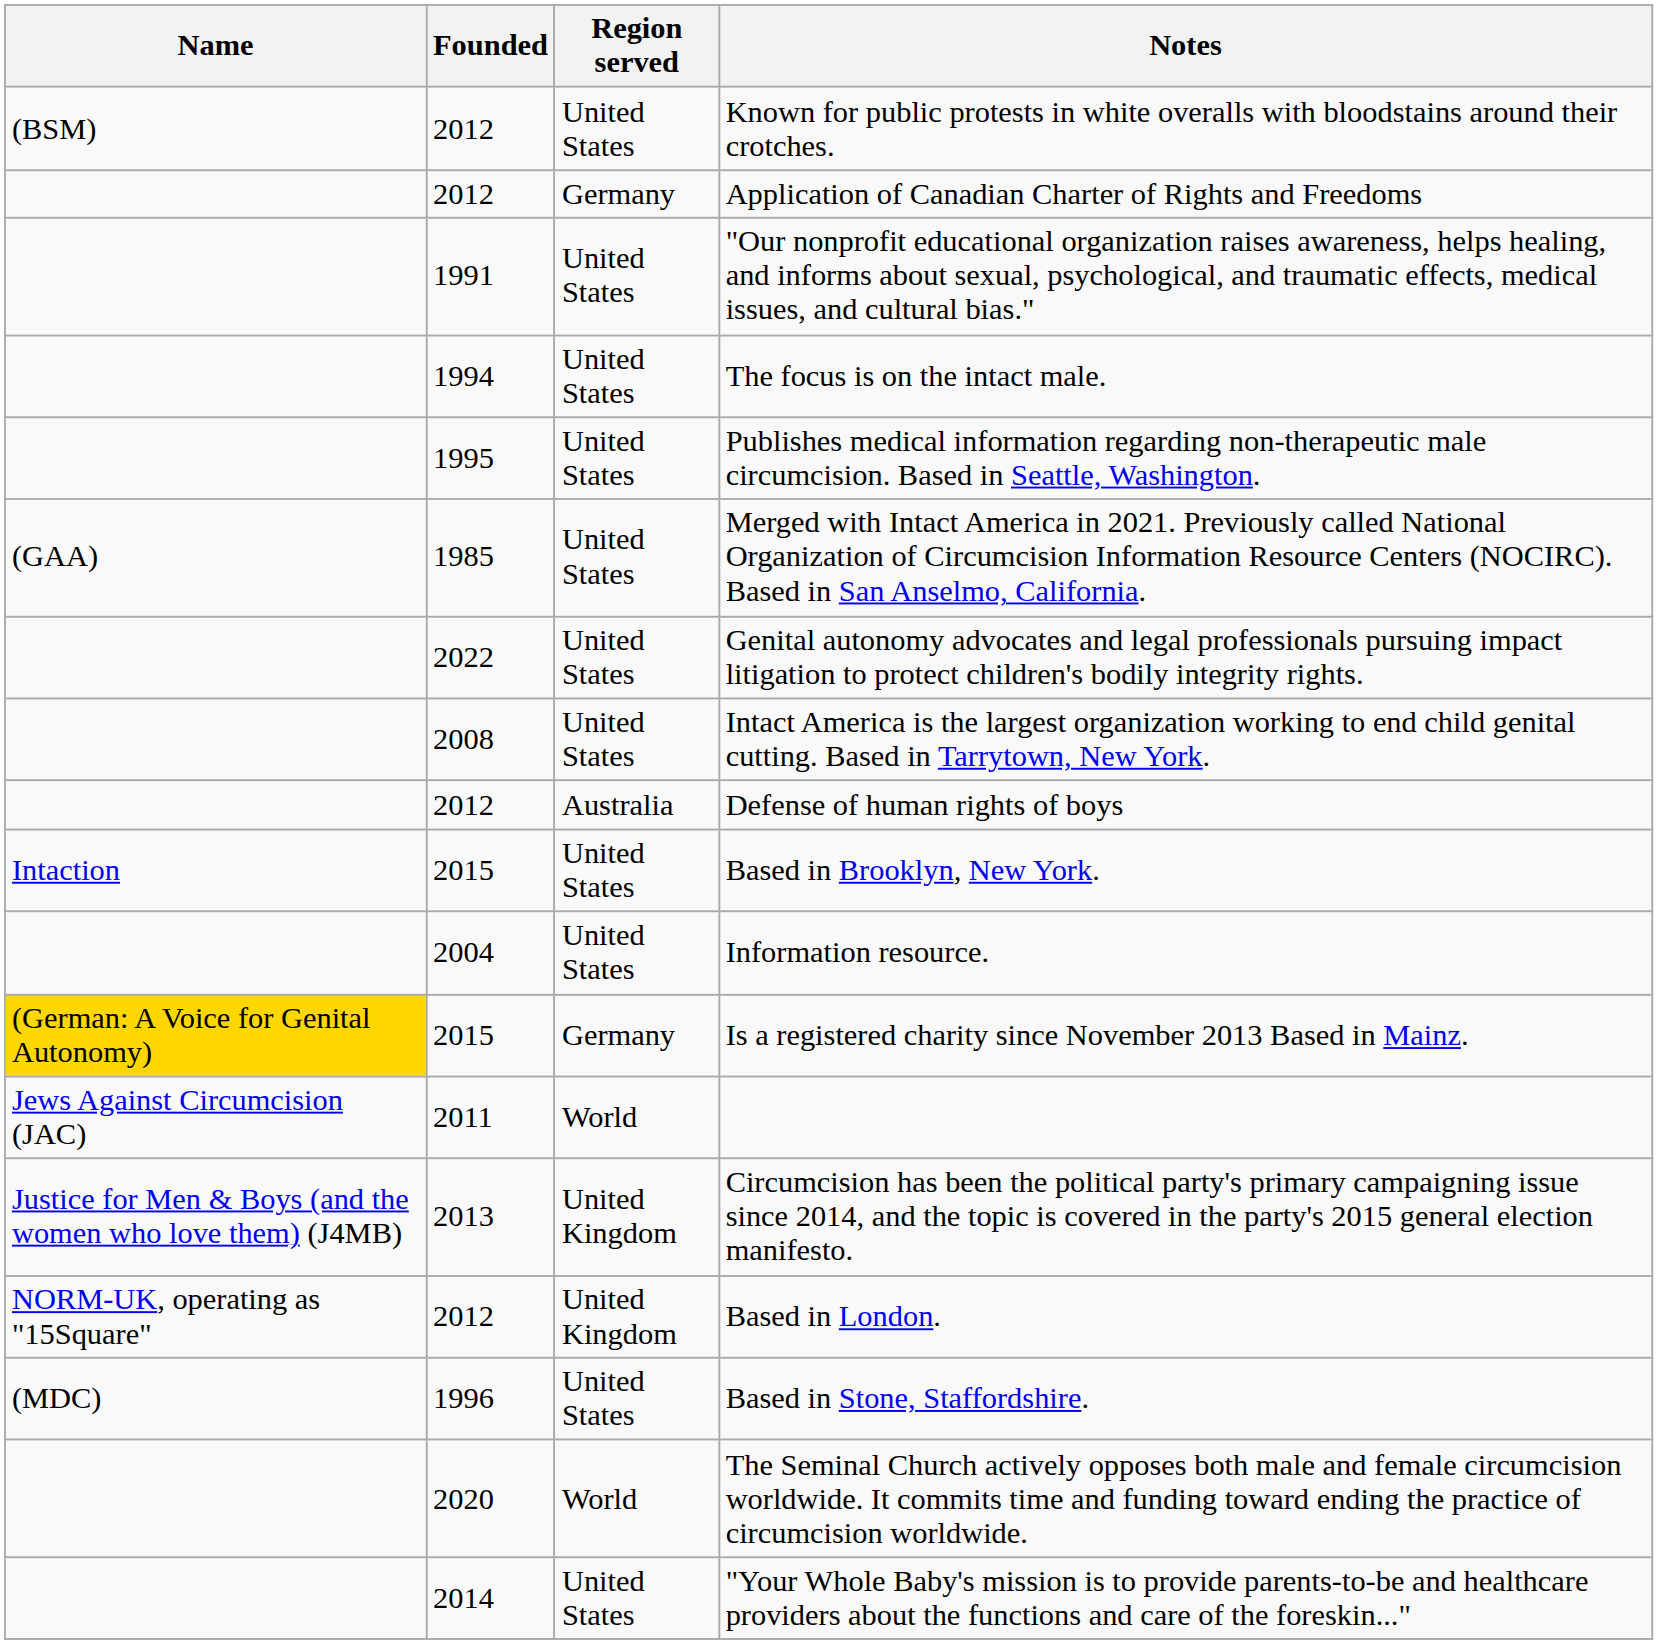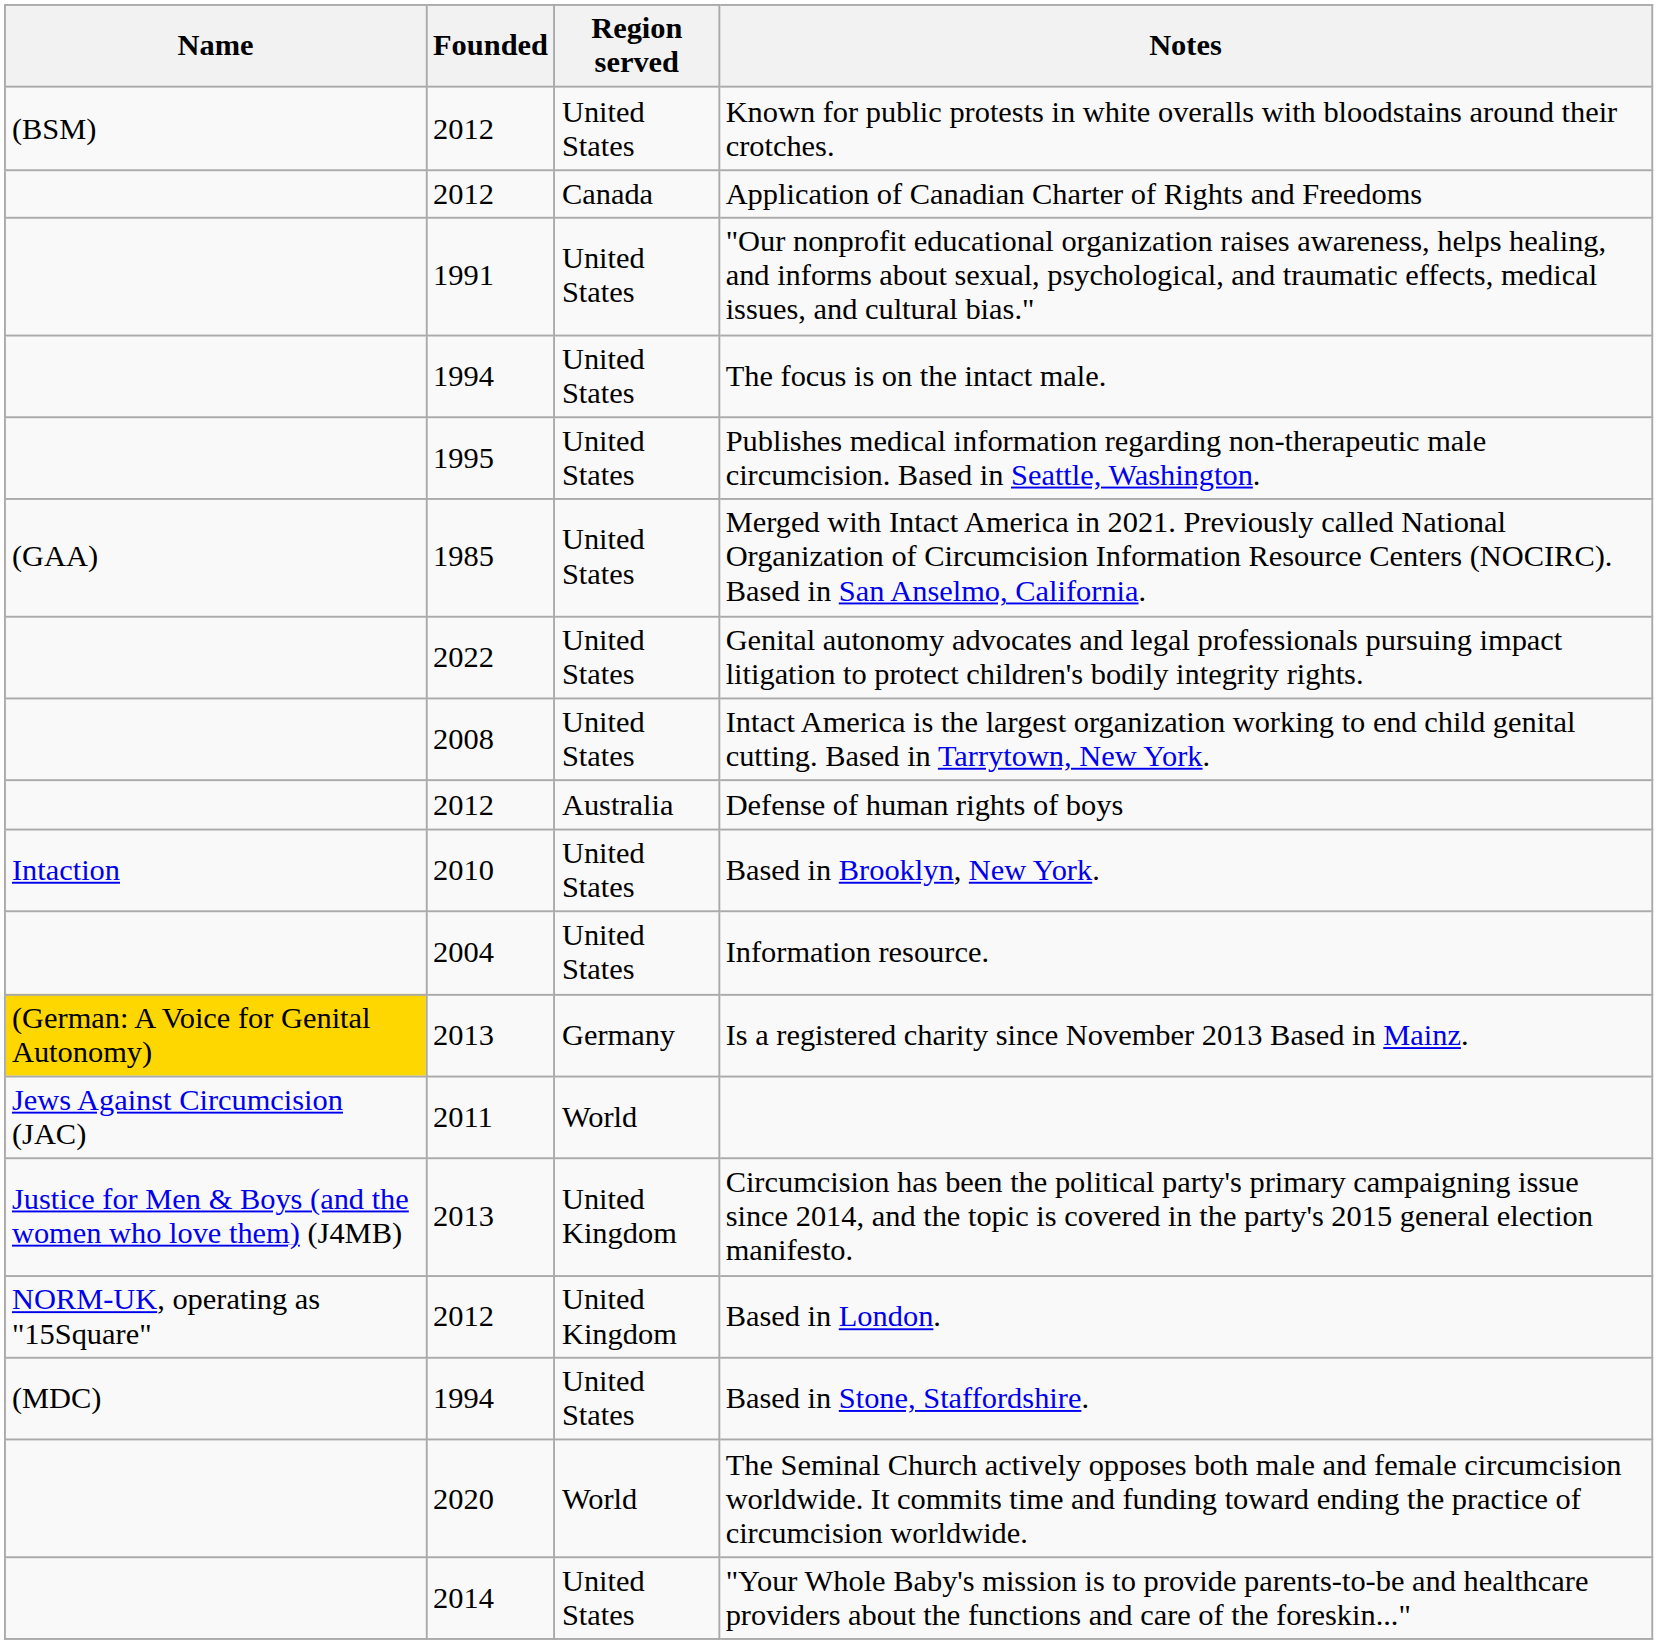Application of Canadian Charter of Rights and Freedoms | Region served: Germany -> Canada
Based in Brooklyn, New York. | Founded: 2015 -> 2010
Is a registered charity since November 2013 Based in Mainz. | Founded: 2015 -> 2013
Based in Stone, Staffordshire. | Founded: 1996 -> 1994
